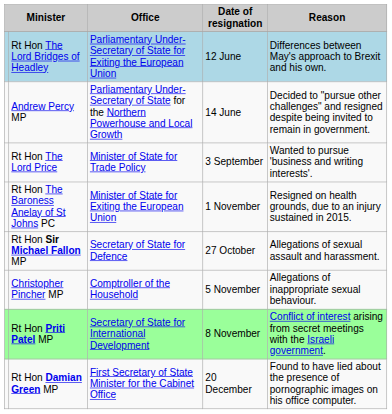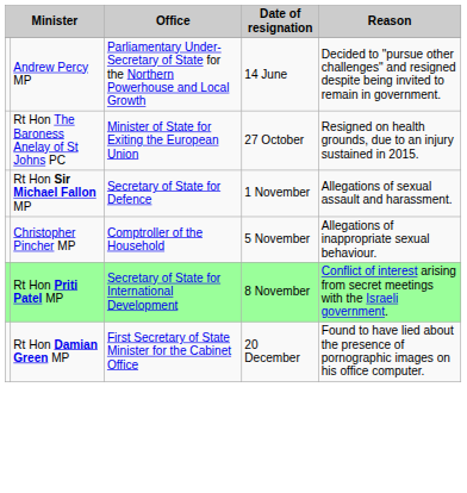- row: Rt Hon The Lord Bridges of Headley | Parliamentary Under-Secretary of State for Exiting the European Union | 12 June | Differences between May's approach to Brexit and his own.
- row: Rt Hon The Lord Price | Minister of State for Trade Policy | 3 September | Wanted to pursue 'business and writing interests'.
Rt Hon The Baroness Anelay of St Johns PC | Date of resignation: 1 November -> 27 October
Rt Hon Sir Michael Fallon MP | Date of resignation: 27 October -> 1 November
